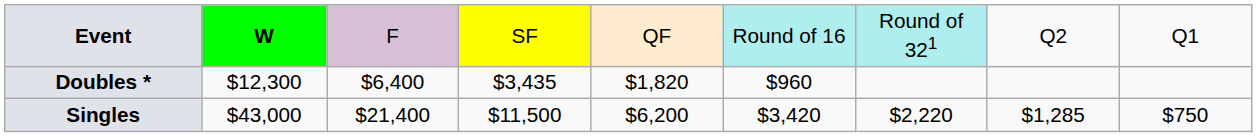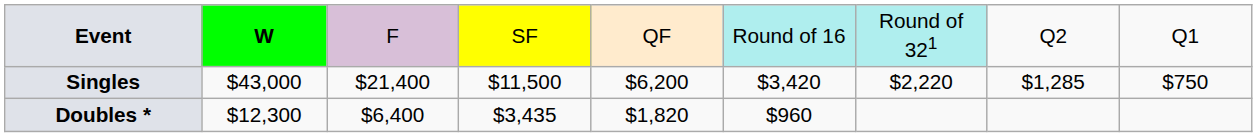rows swapped: Singles <-> Doubles *
